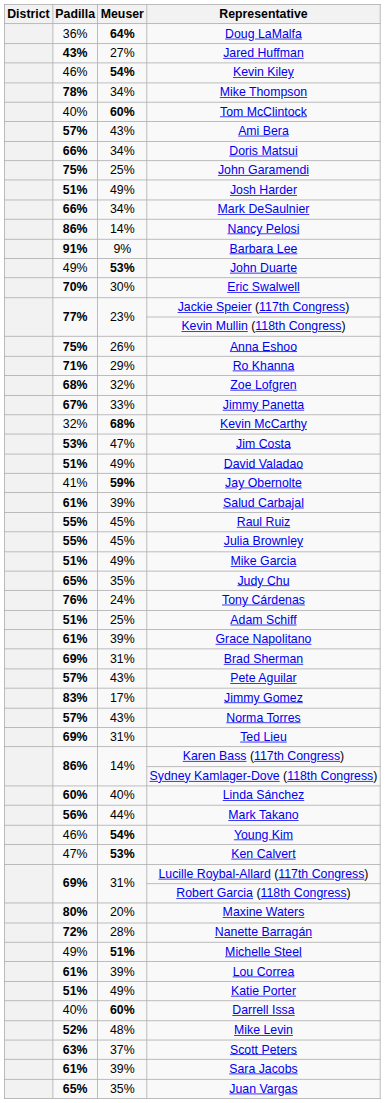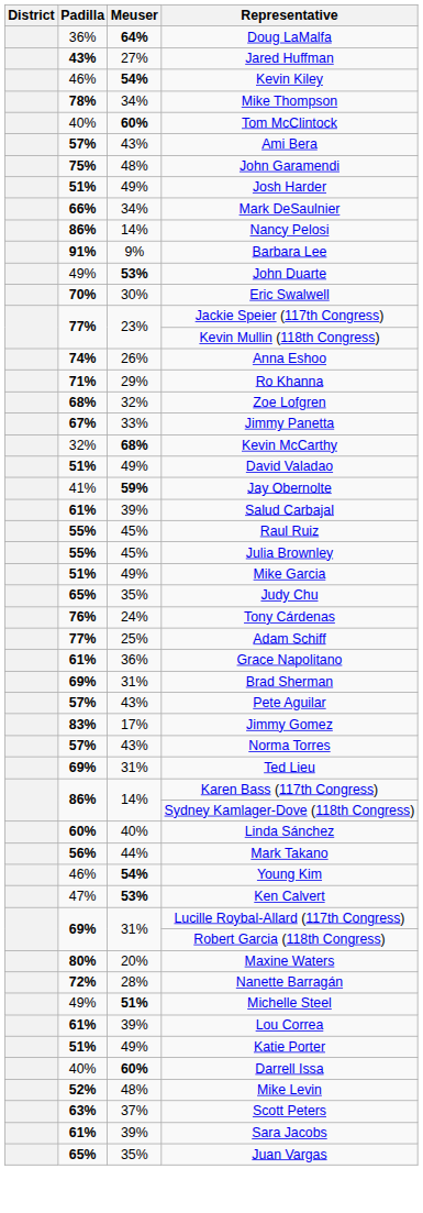- row: 66% | 34% | Doris Matsui
John Garamendi | Meuser: 25% -> 48%
Anna Eshoo | Padilla: 75% -> 74%
- row: 53% | 47% | Jim Costa
Adam Schiff | Padilla: 51% -> 77%
Grace Napolitano | Meuser: 39% -> 36%
